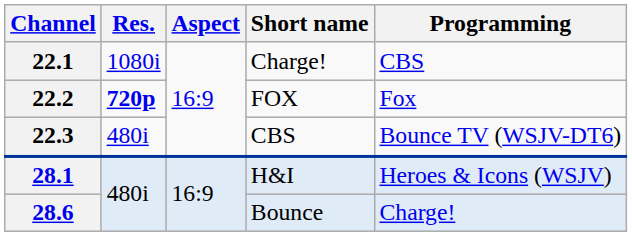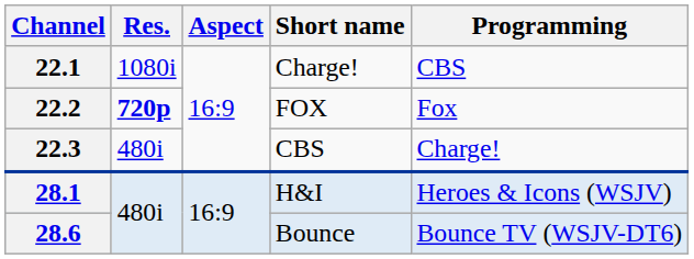22.3 | Programming: Bounce TV (WSJV-DT6) -> Charge!
28.6 | Programming: Charge! -> Bounce TV (WSJV-DT6)
